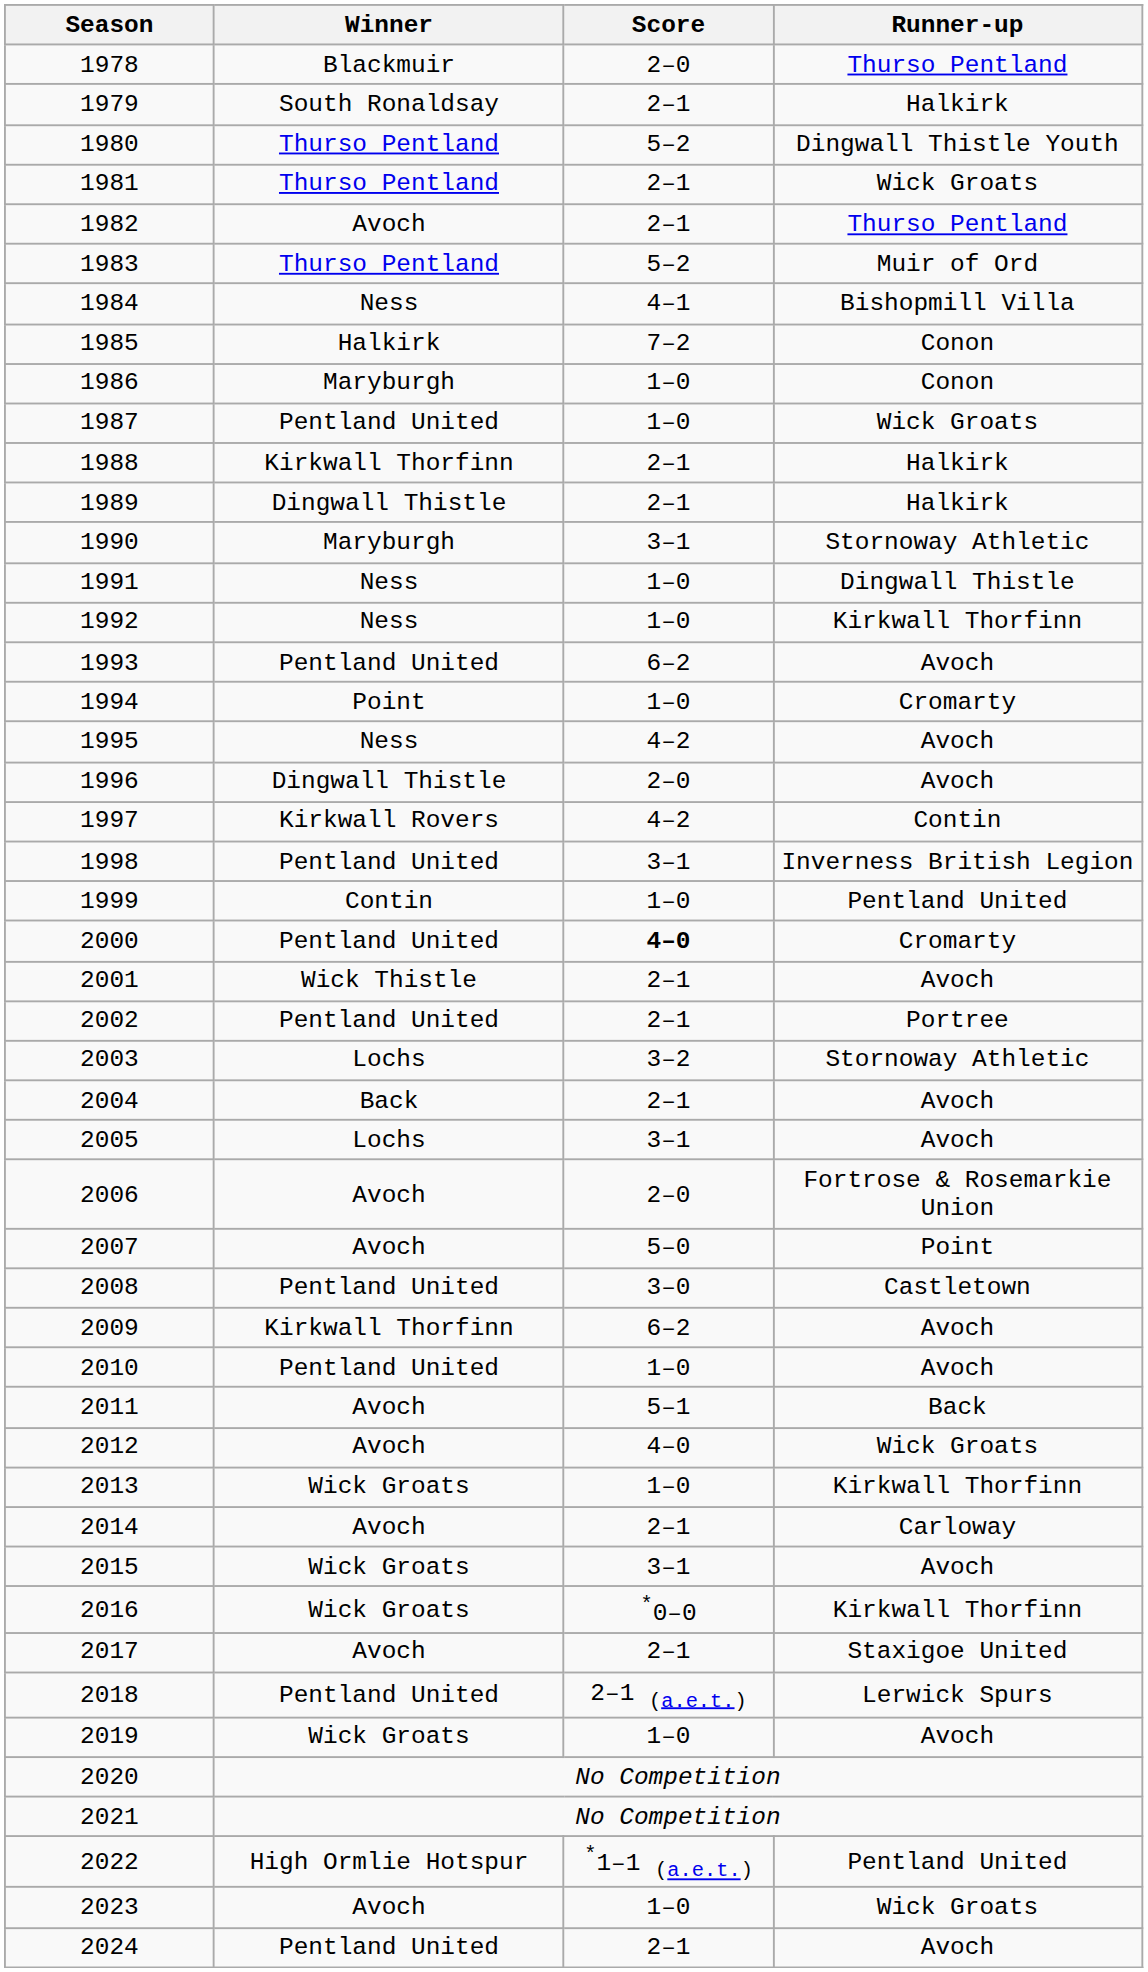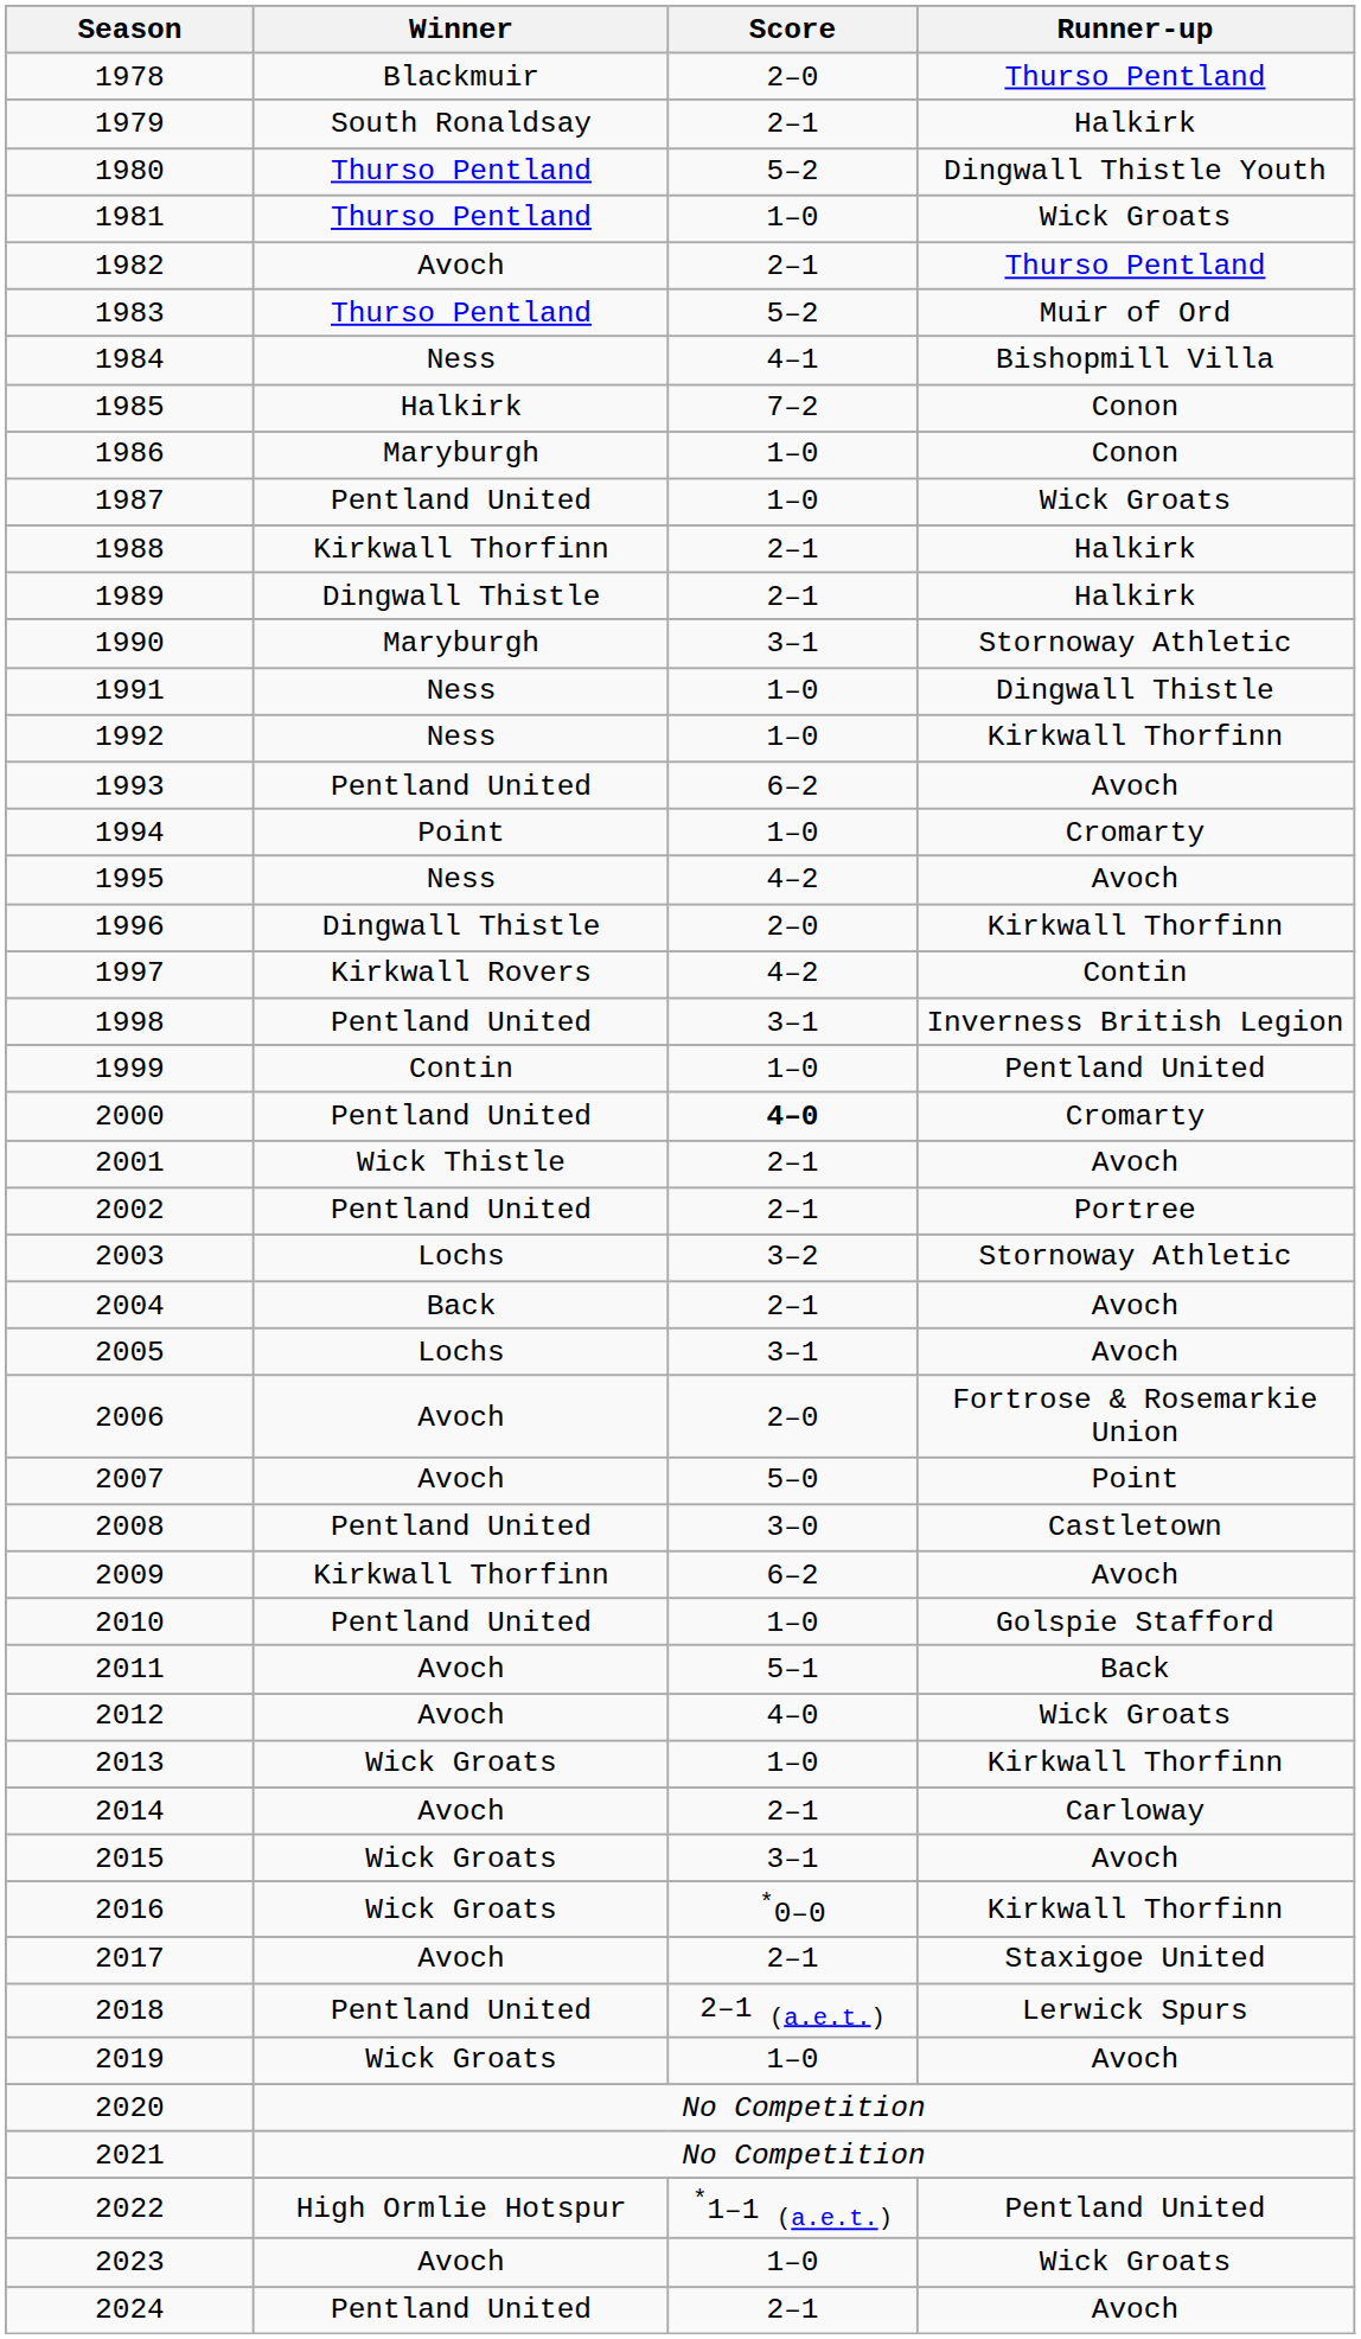1981 | Score: 2–1 -> 1–0
1996 | Runner-up: Avoch -> Kirkwall Thorfinn
2010 | Runner-up: Avoch -> Golspie Stafford
